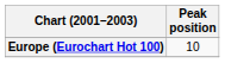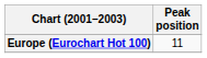Europe (Eurochart Hot 100) | Peak position: 10 -> 11
